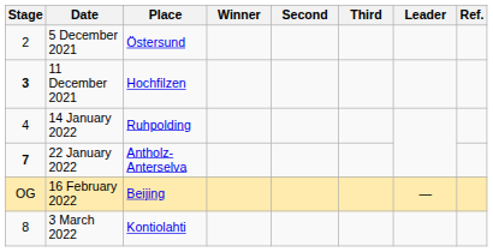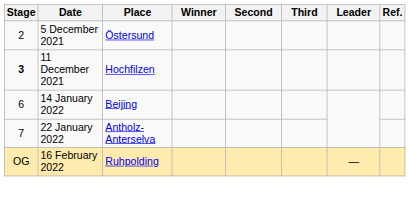14 January 2022 | Stage: 4 -> 6
14 January 2022 | Place: Ruhpolding -> Beijing
22 January 2022 | Stage: bold -> normal
16 February 2022 | Place: Beijing -> Ruhpolding
- row: 8 | 3 March 2022 | Kontiolahti
